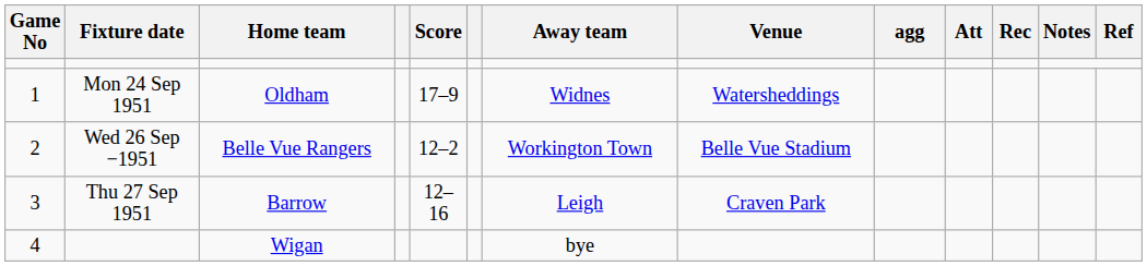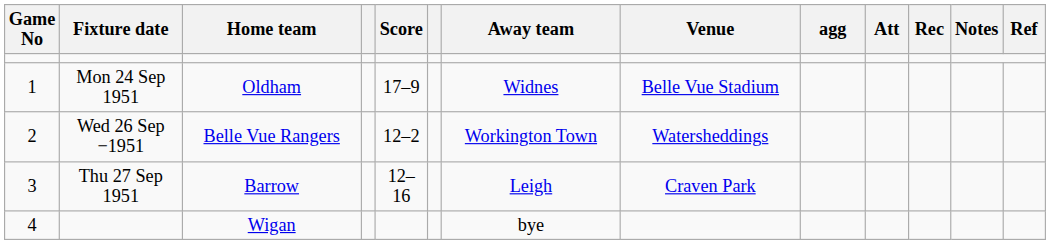Oldham | Venue: Watersheddings -> Belle Vue Stadium
Belle Vue Rangers | Venue: Belle Vue Stadium -> Watersheddings
